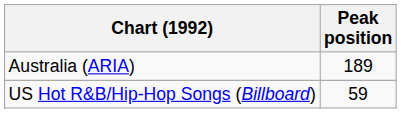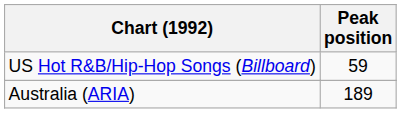rows swapped: Australia (ARIA) <-> US Hot R&B/Hip-Hop Songs (Billboard)
